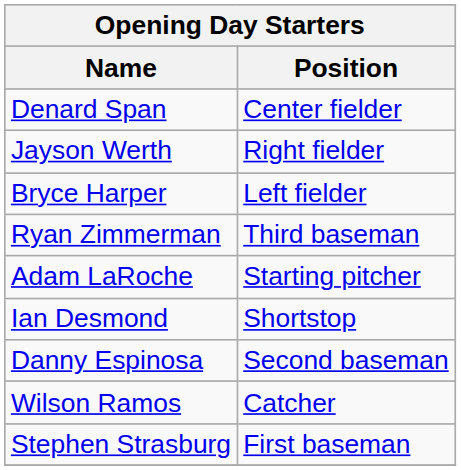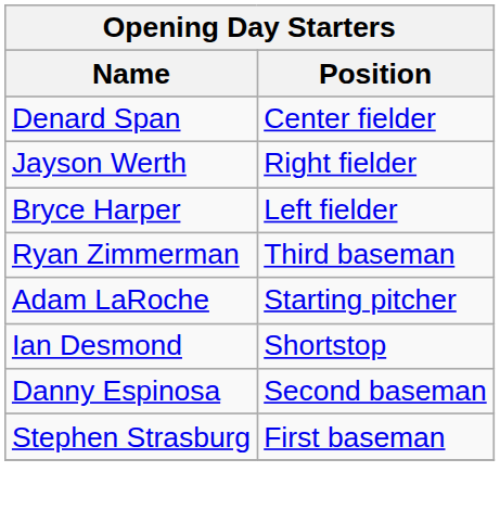- row: Wilson Ramos | Catcher
